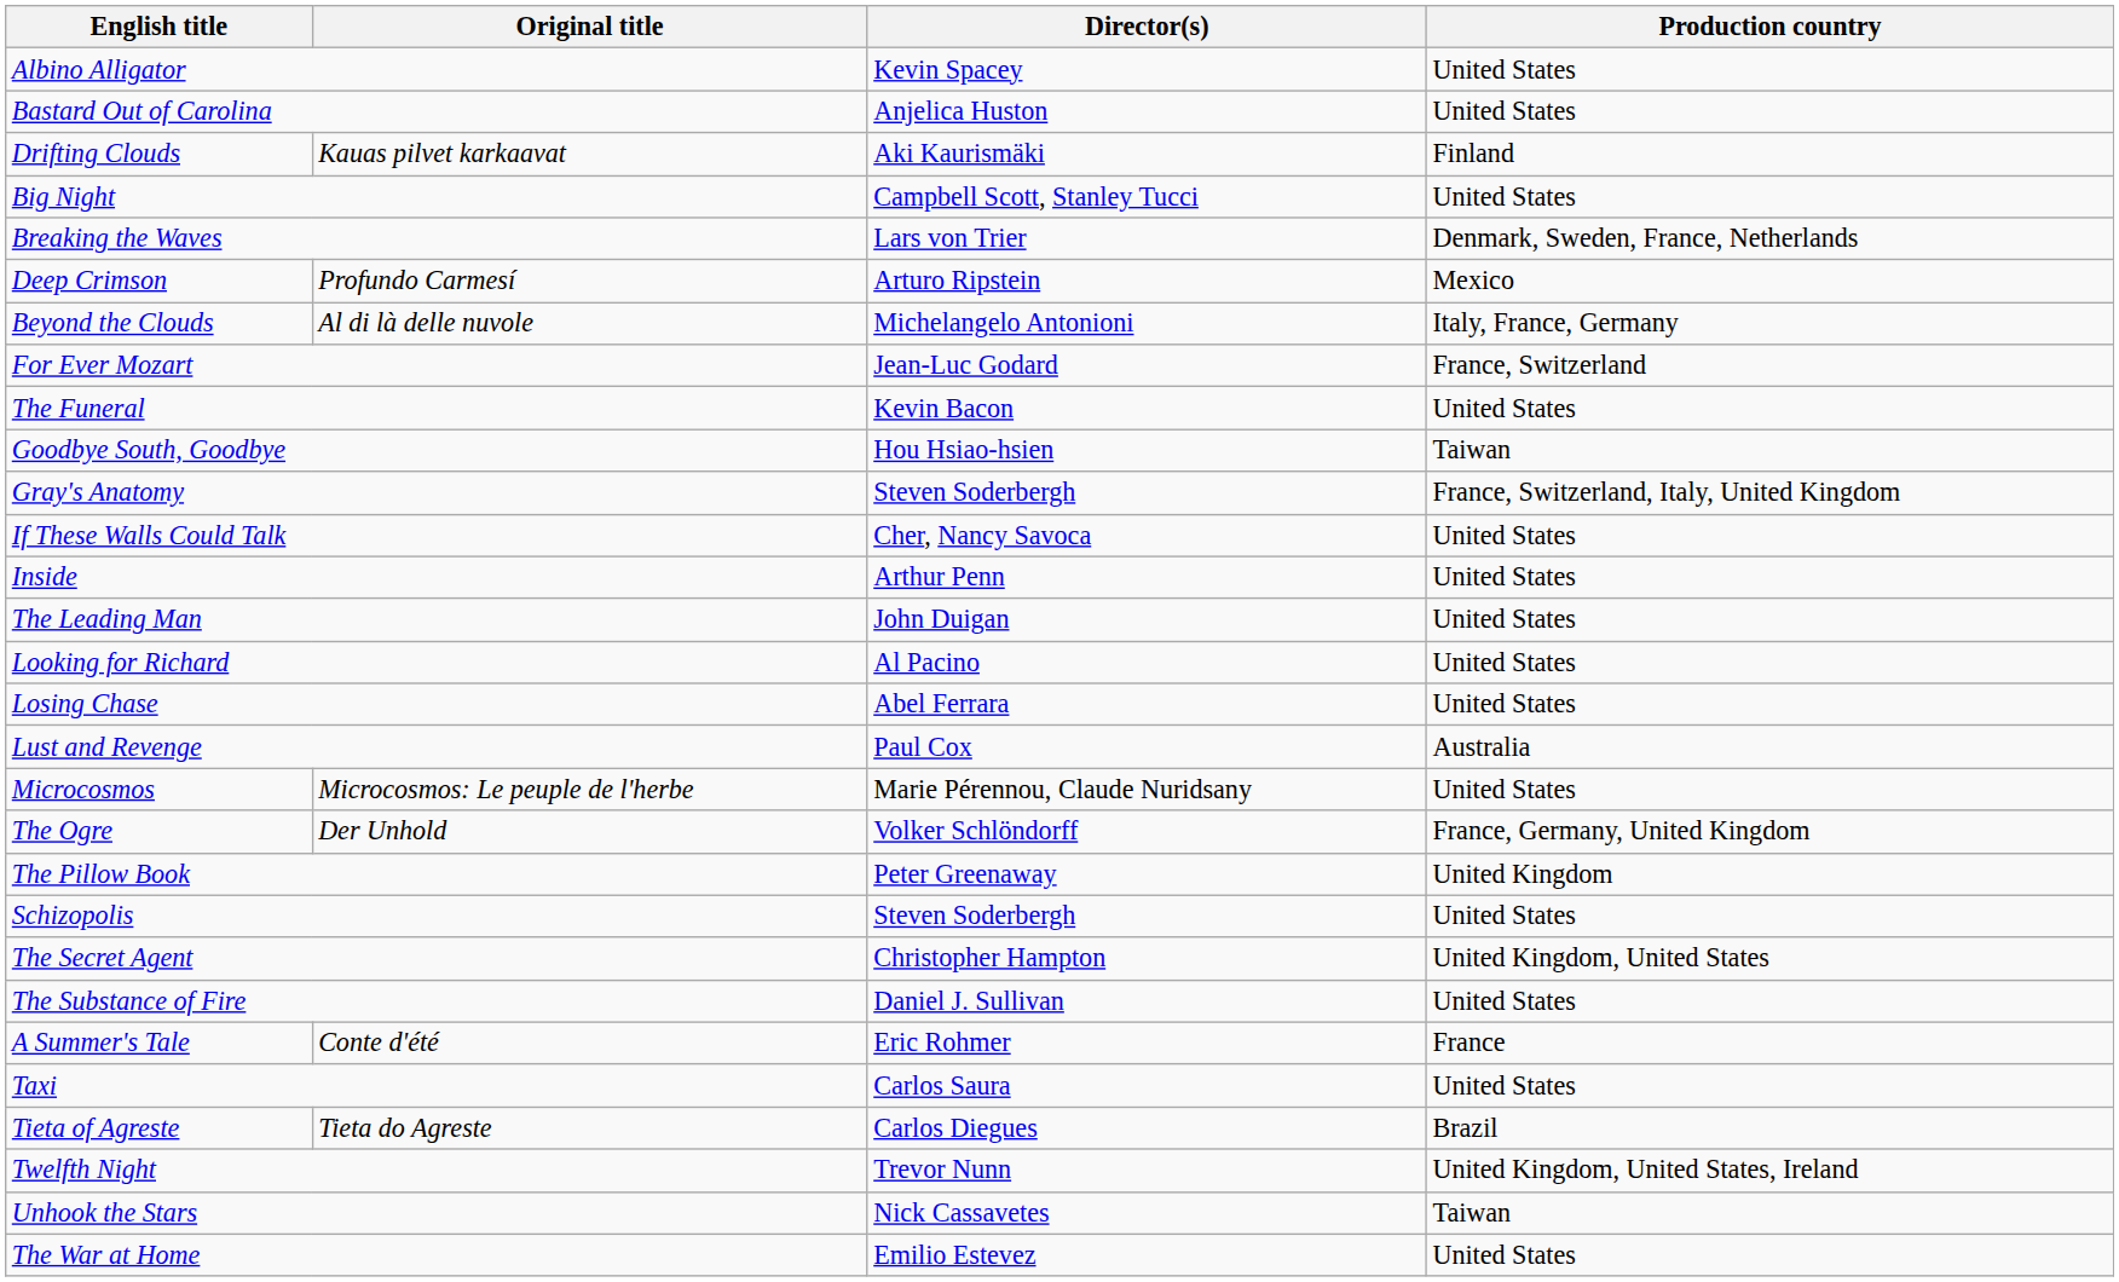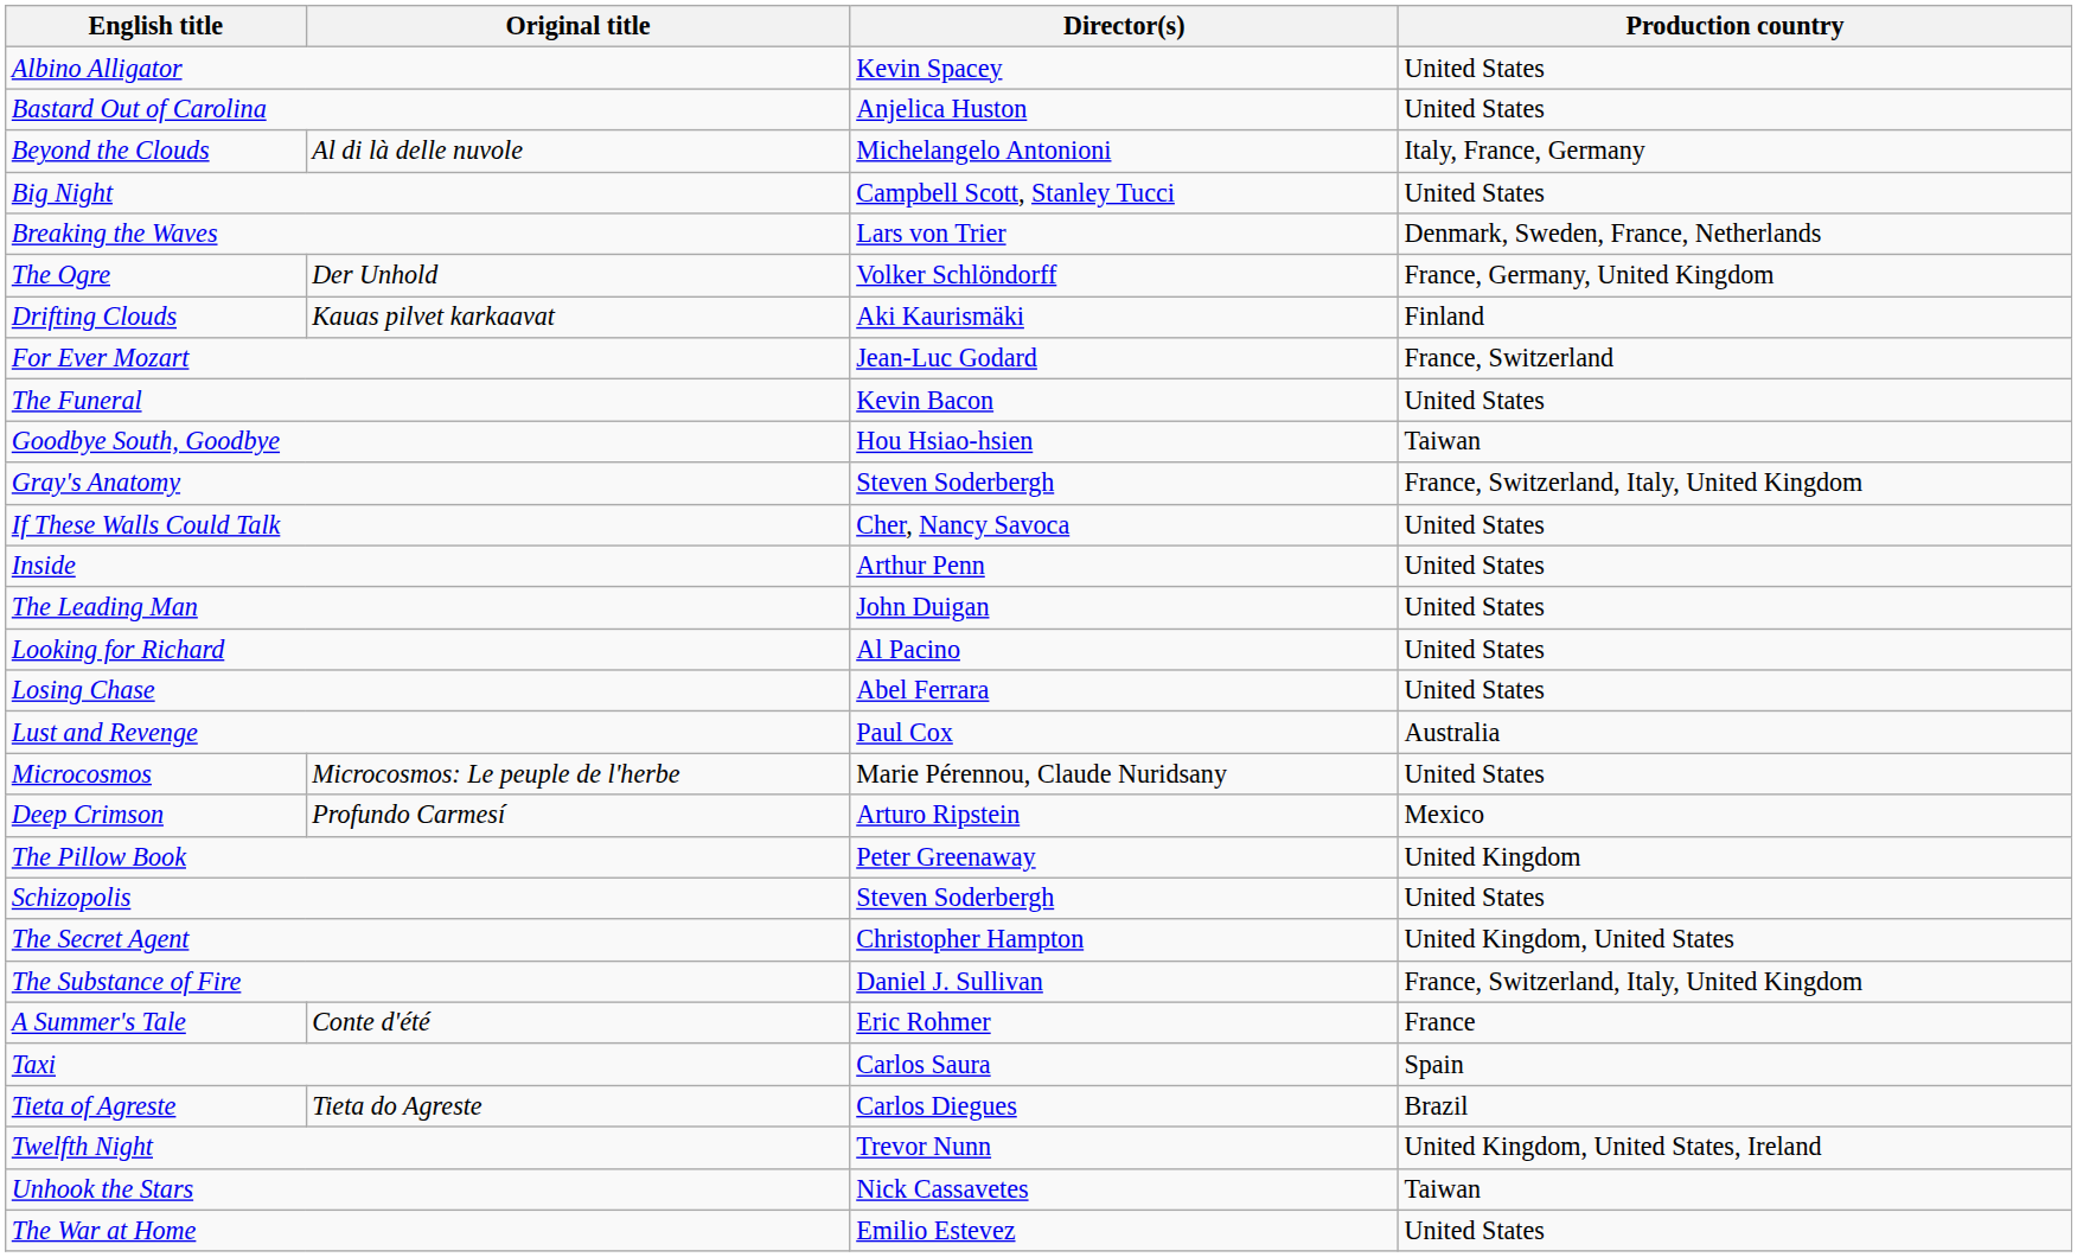rows swapped: Beyond the Clouds <-> Drifting Clouds
rows swapped: Deep Crimson <-> The Ogre
The Substance of Fire | Production country: United States -> France, Switzerland, Italy, United Kingdom
Taxi | Production country: United States -> Spain
